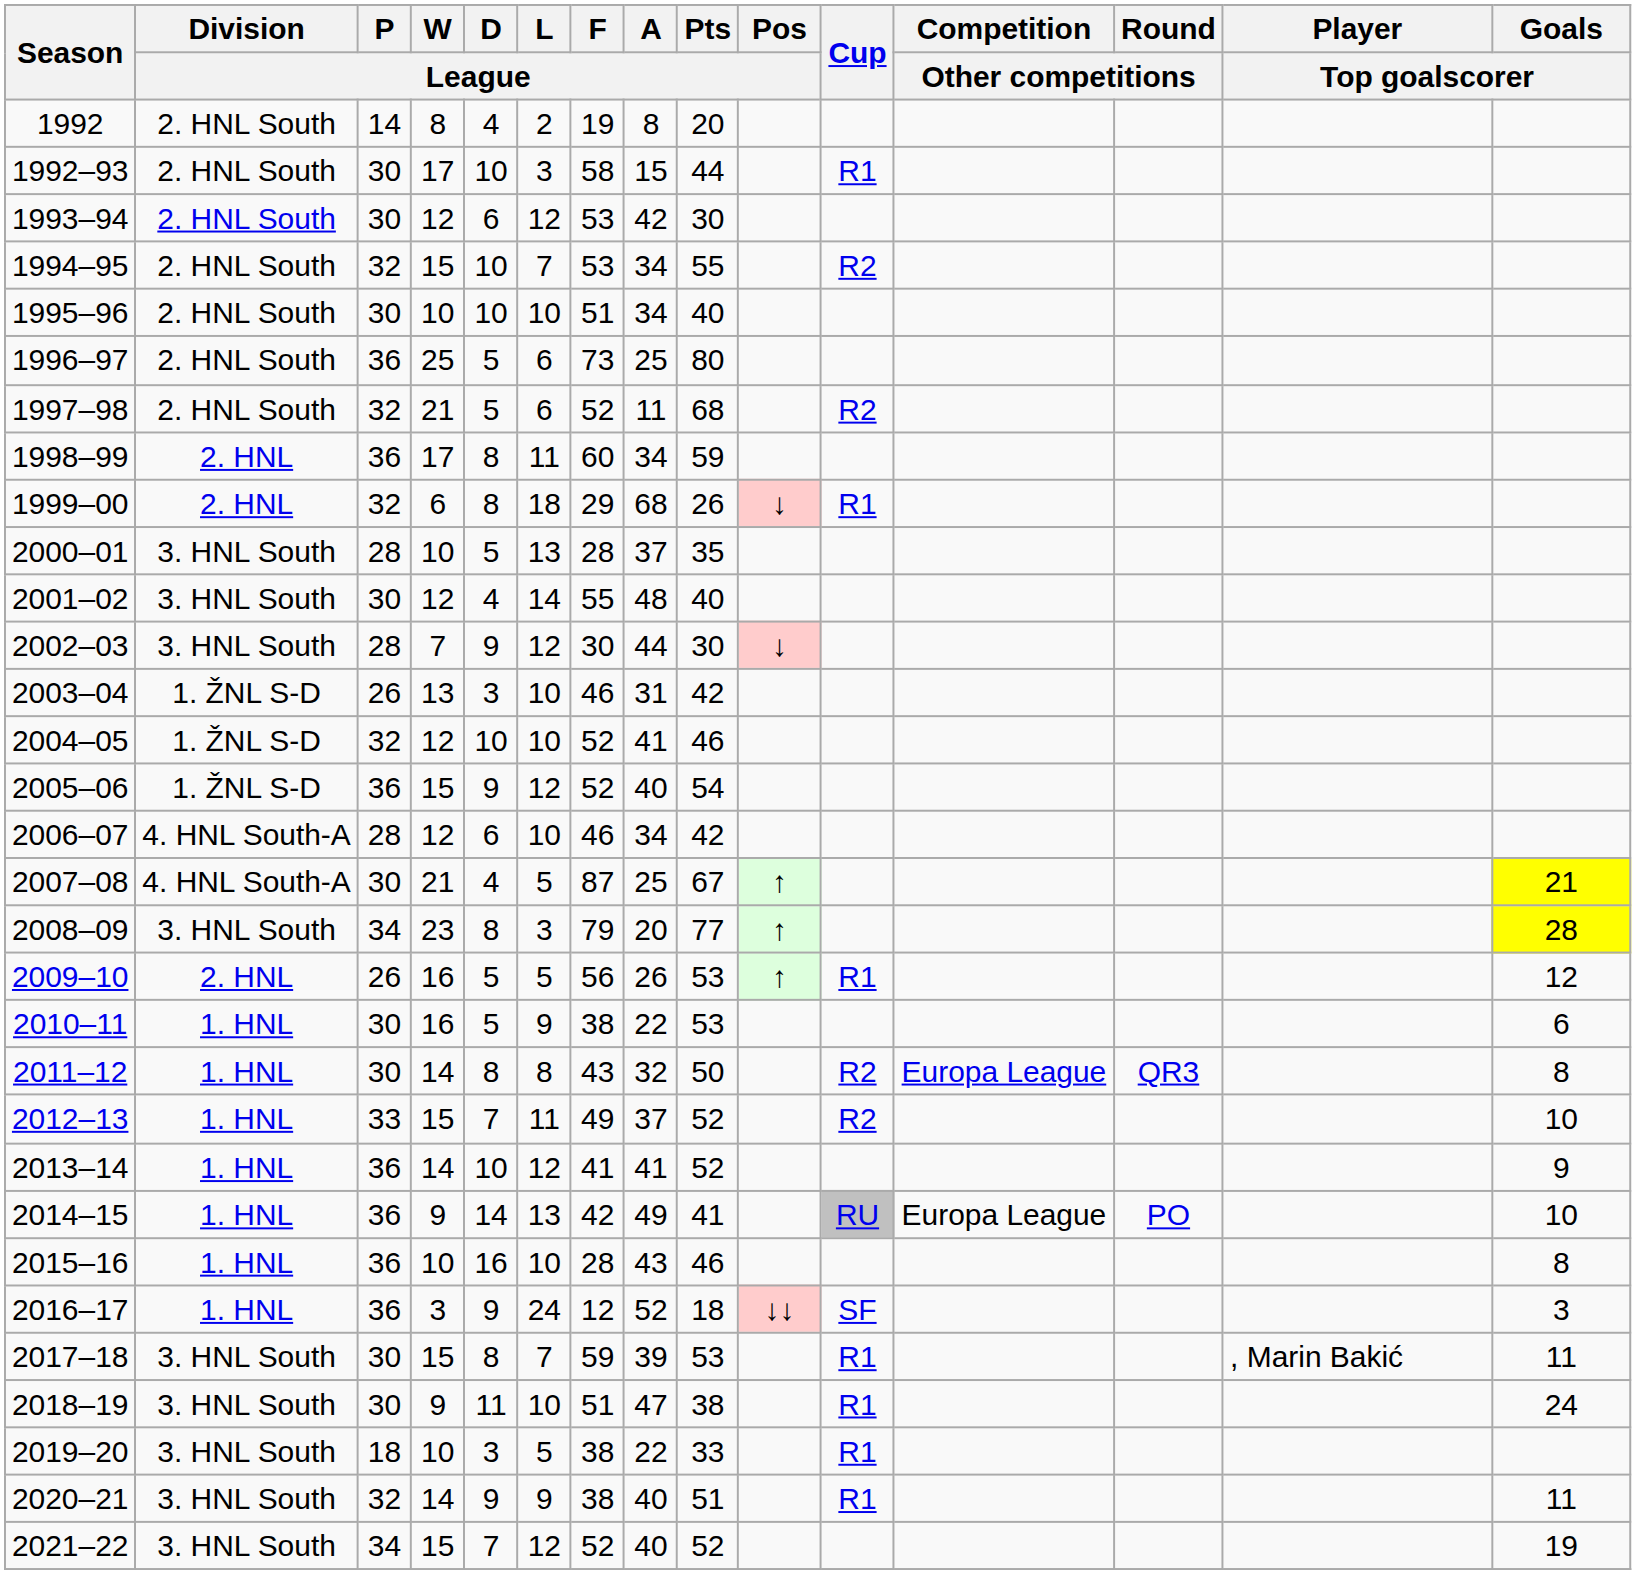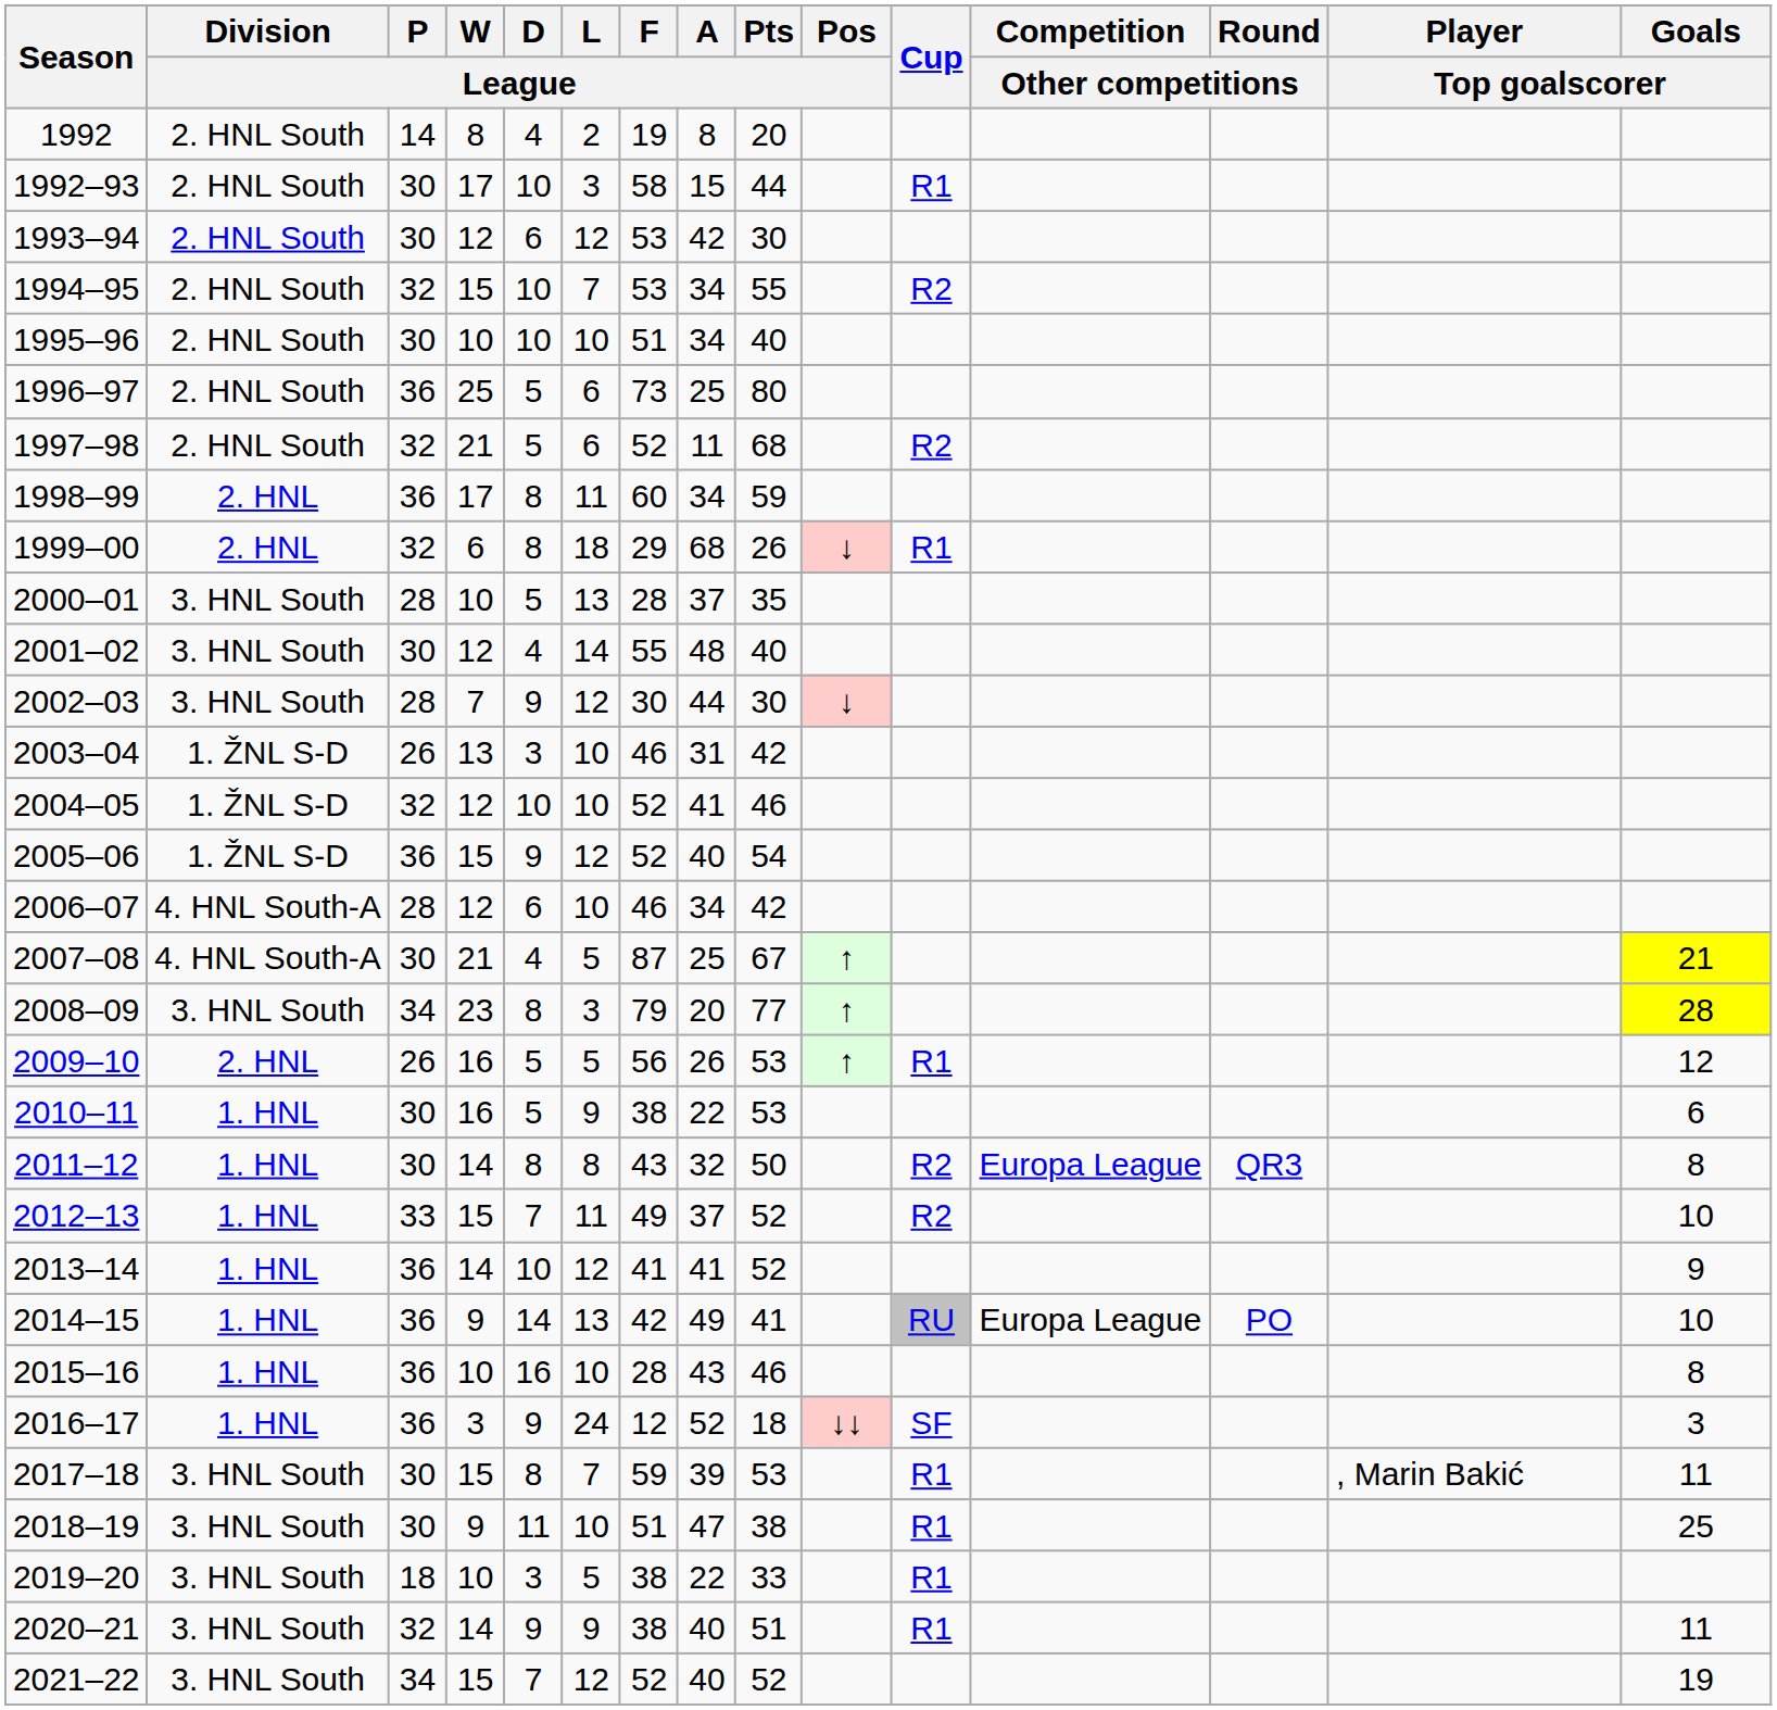2018–19 | Goals / Top goalscorer: 24 -> 25
